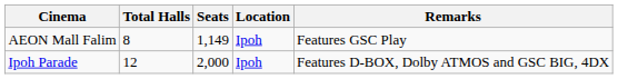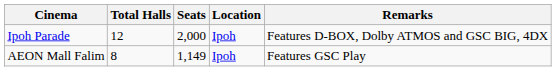rows swapped: AEON Mall Falim <-> Ipoh Parade
